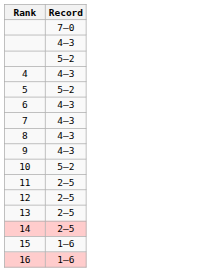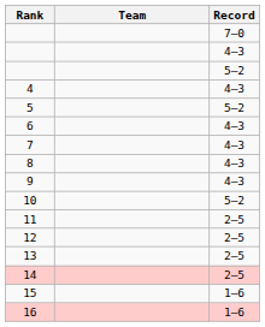+ column: Team
